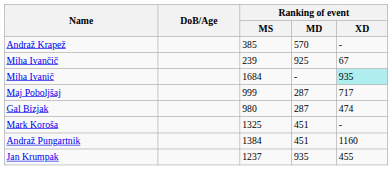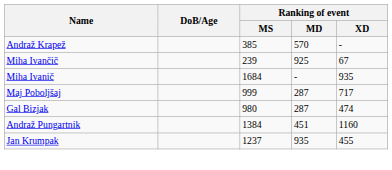Miha Ivanič | Ranking of event / XD: paleturquoise background -> no background
- row: Mark Koroša | 1325 | 451 | -
